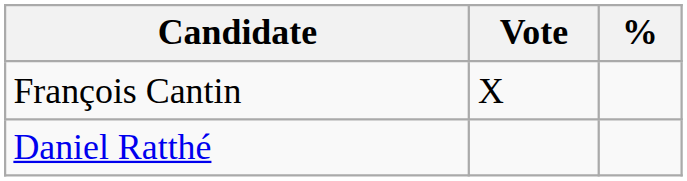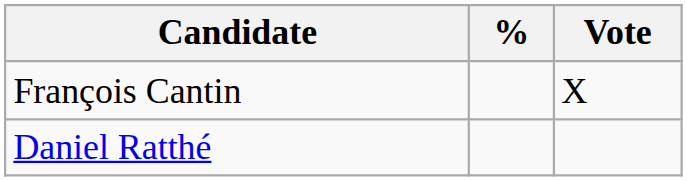columns swapped: Vote <-> %
